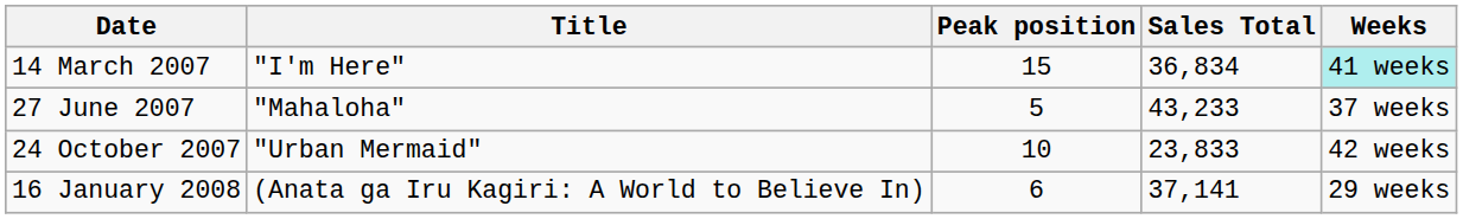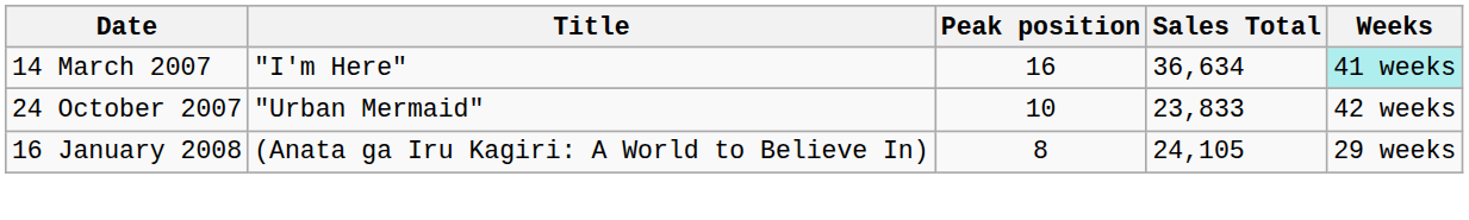14 March 2007 | Peak position: 15 -> 16
14 March 2007 | Sales Total: 36,834 -> 36,634
- row: 27 June 2007 | "Mahaloha" | 5 | 43,233 | 37 weeks
16 January 2008 | Peak position: 6 -> 8
16 January 2008 | Sales Total: 37,141 -> 24,105
